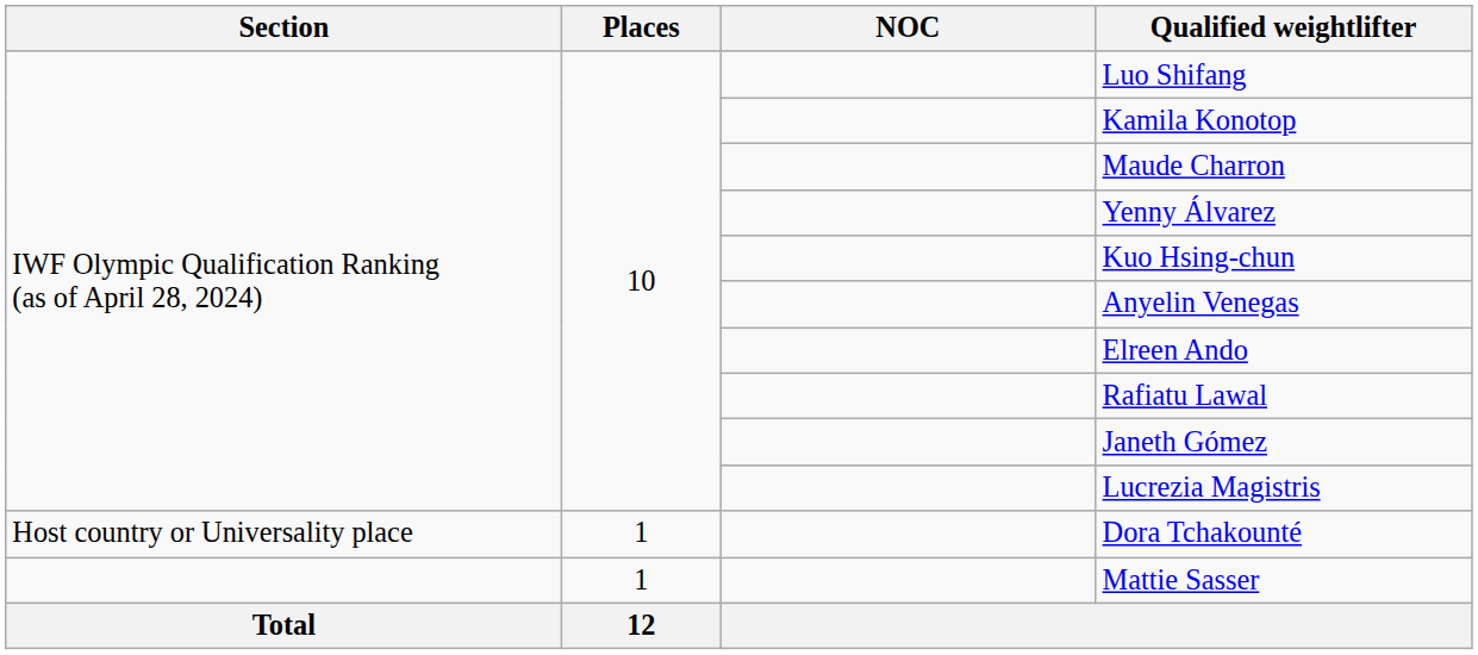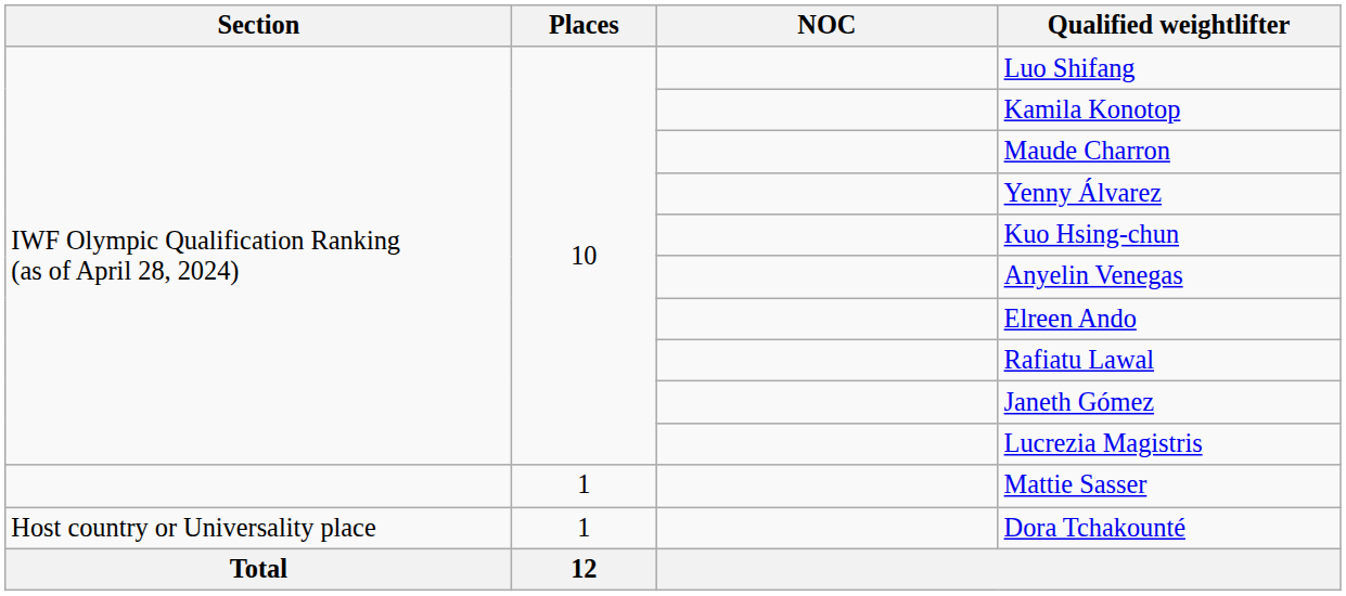rows swapped: Mattie Sasser <-> Dora Tchakounté
